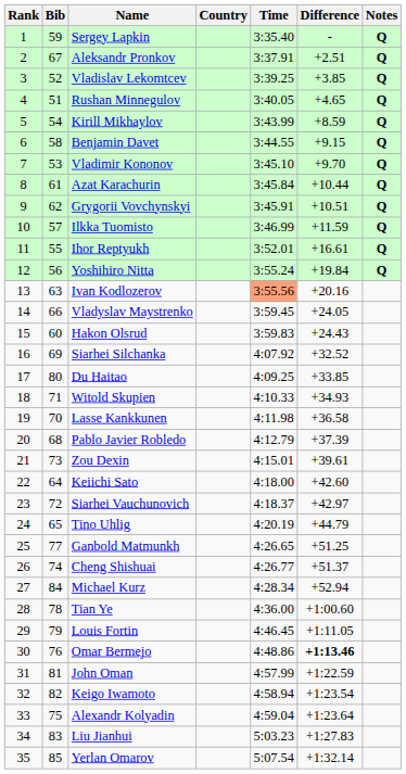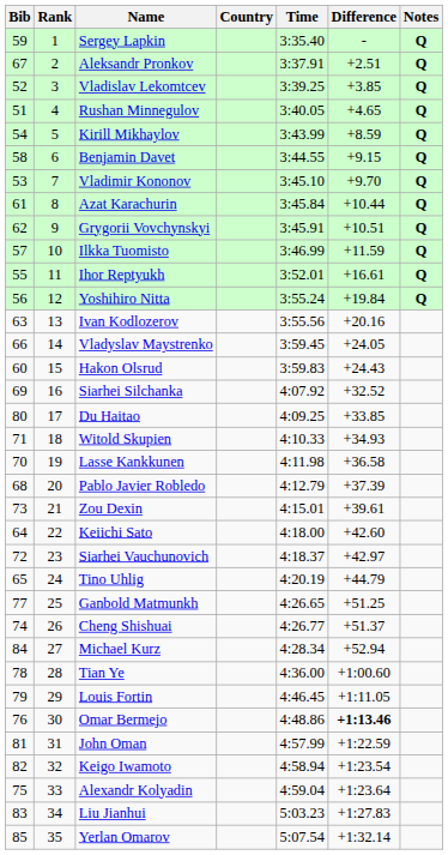columns swapped: Rank <-> Bib
Ivan Kodlozerov | Time: lightsalmon background -> no background
